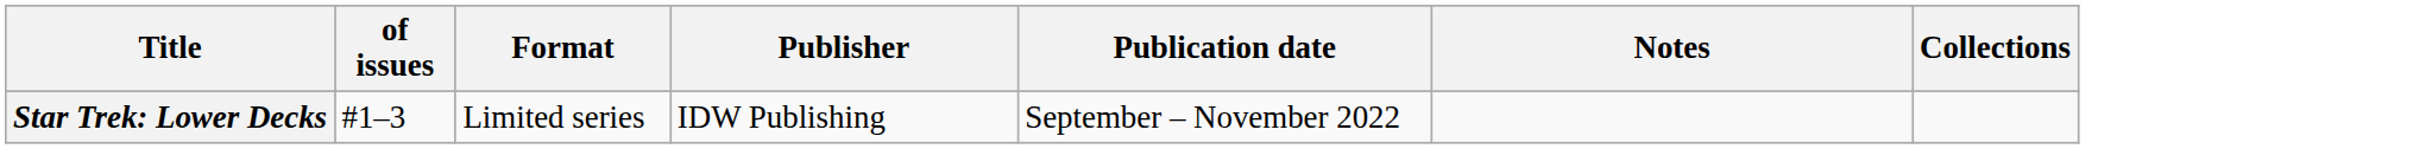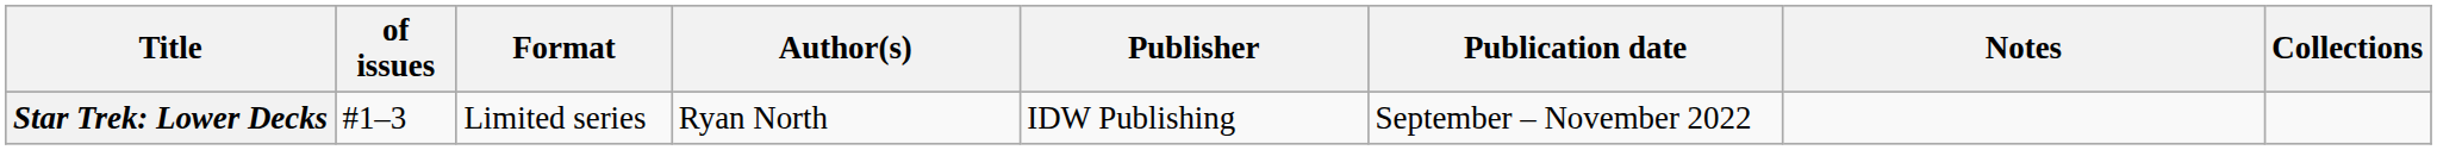+ column: Author(s) | Ryan North
